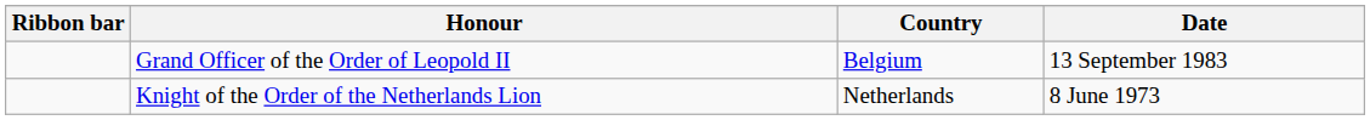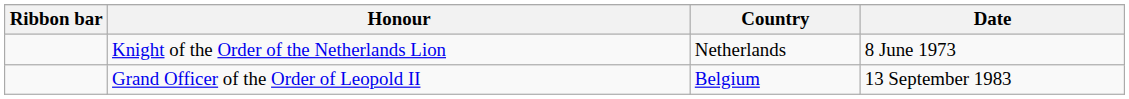rows swapped: Knight of the Order of the Netherlands Lion <-> Grand Officer of the Order of Leopold II
